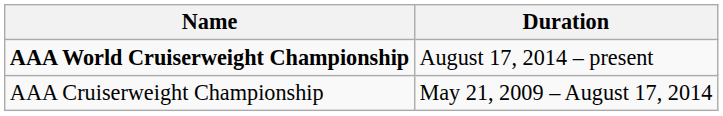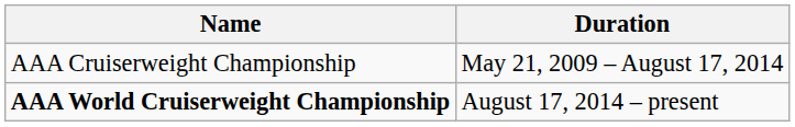rows swapped: AAA Cruiserweight Championship <-> AAA World Cruiserweight Championship
